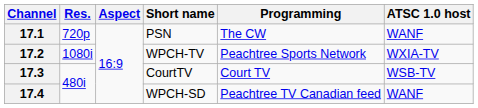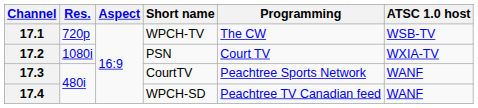17.1 | Short name: PSN -> WPCH-TV
17.1 | ATSC 1.0 host: WANF -> WSB-TV
17.2 | Short name: WPCH-TV -> PSN
17.2 | Programming: Peachtree Sports Network -> Court TV
17.3 | Programming: Court TV -> Peachtree Sports Network
17.3 | ATSC 1.0 host: WSB-TV -> WANF
